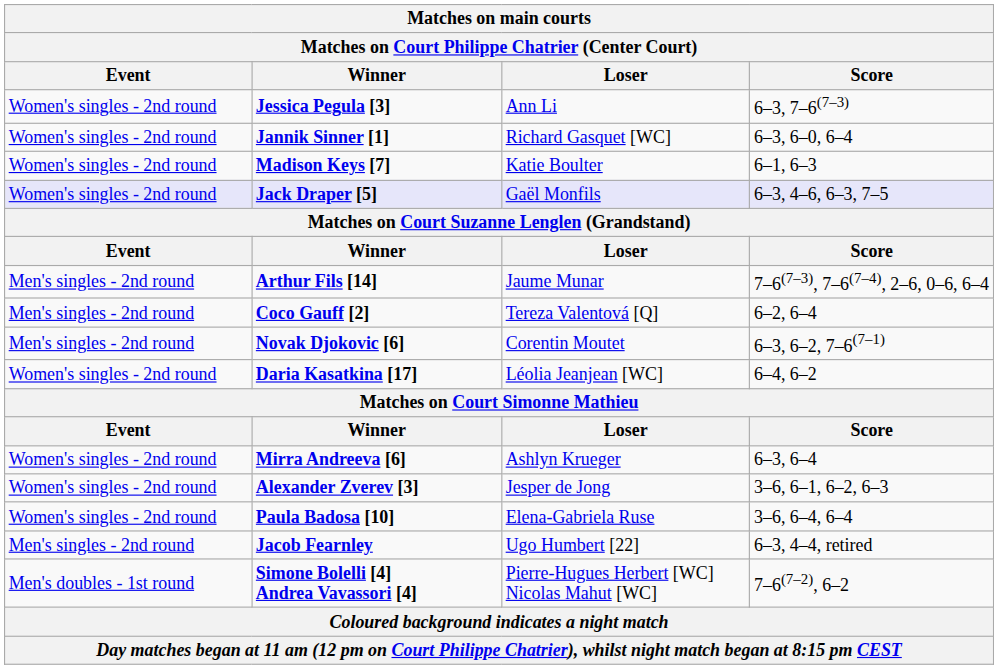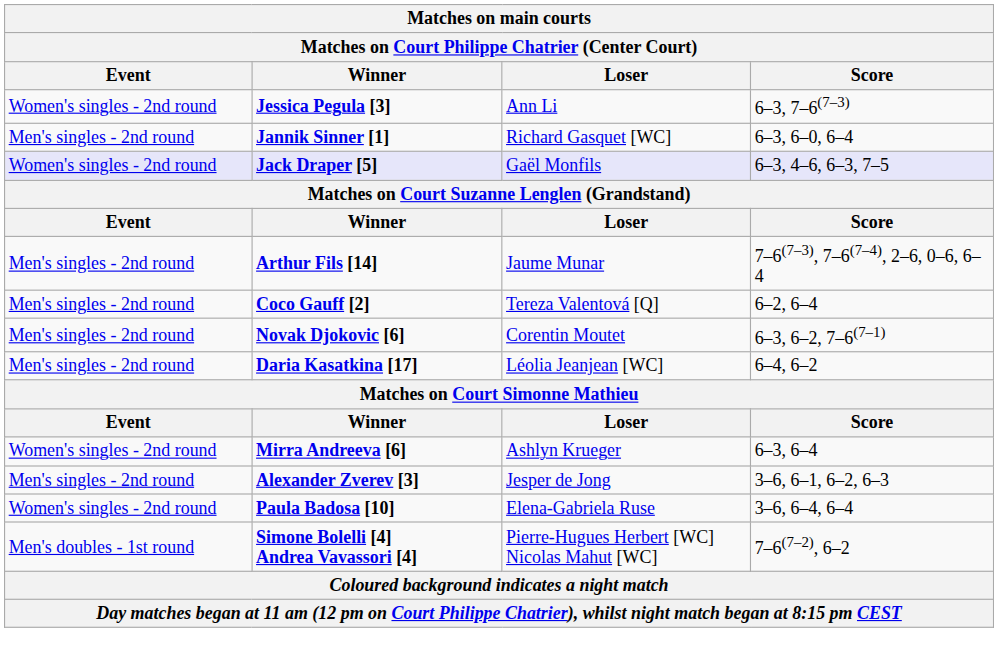Jannik Sinner [1] | Event: Women's singles - 2nd round -> Men's singles - 2nd round
- row: Women's singles - 2nd round | Madison Keys [7] | Katie Boulter | 6–1, 6–3
Daria Kasatkina [17] | Event: Women's singles - 2nd round -> Men's singles - 2nd round
Alexander Zverev [3] | Event: Women's singles - 2nd round -> Men's singles - 2nd round
- row: Men's singles - 2nd round | Jacob Fearnley | Ugo Humbert [22] | 6–3, 4–4, retired
